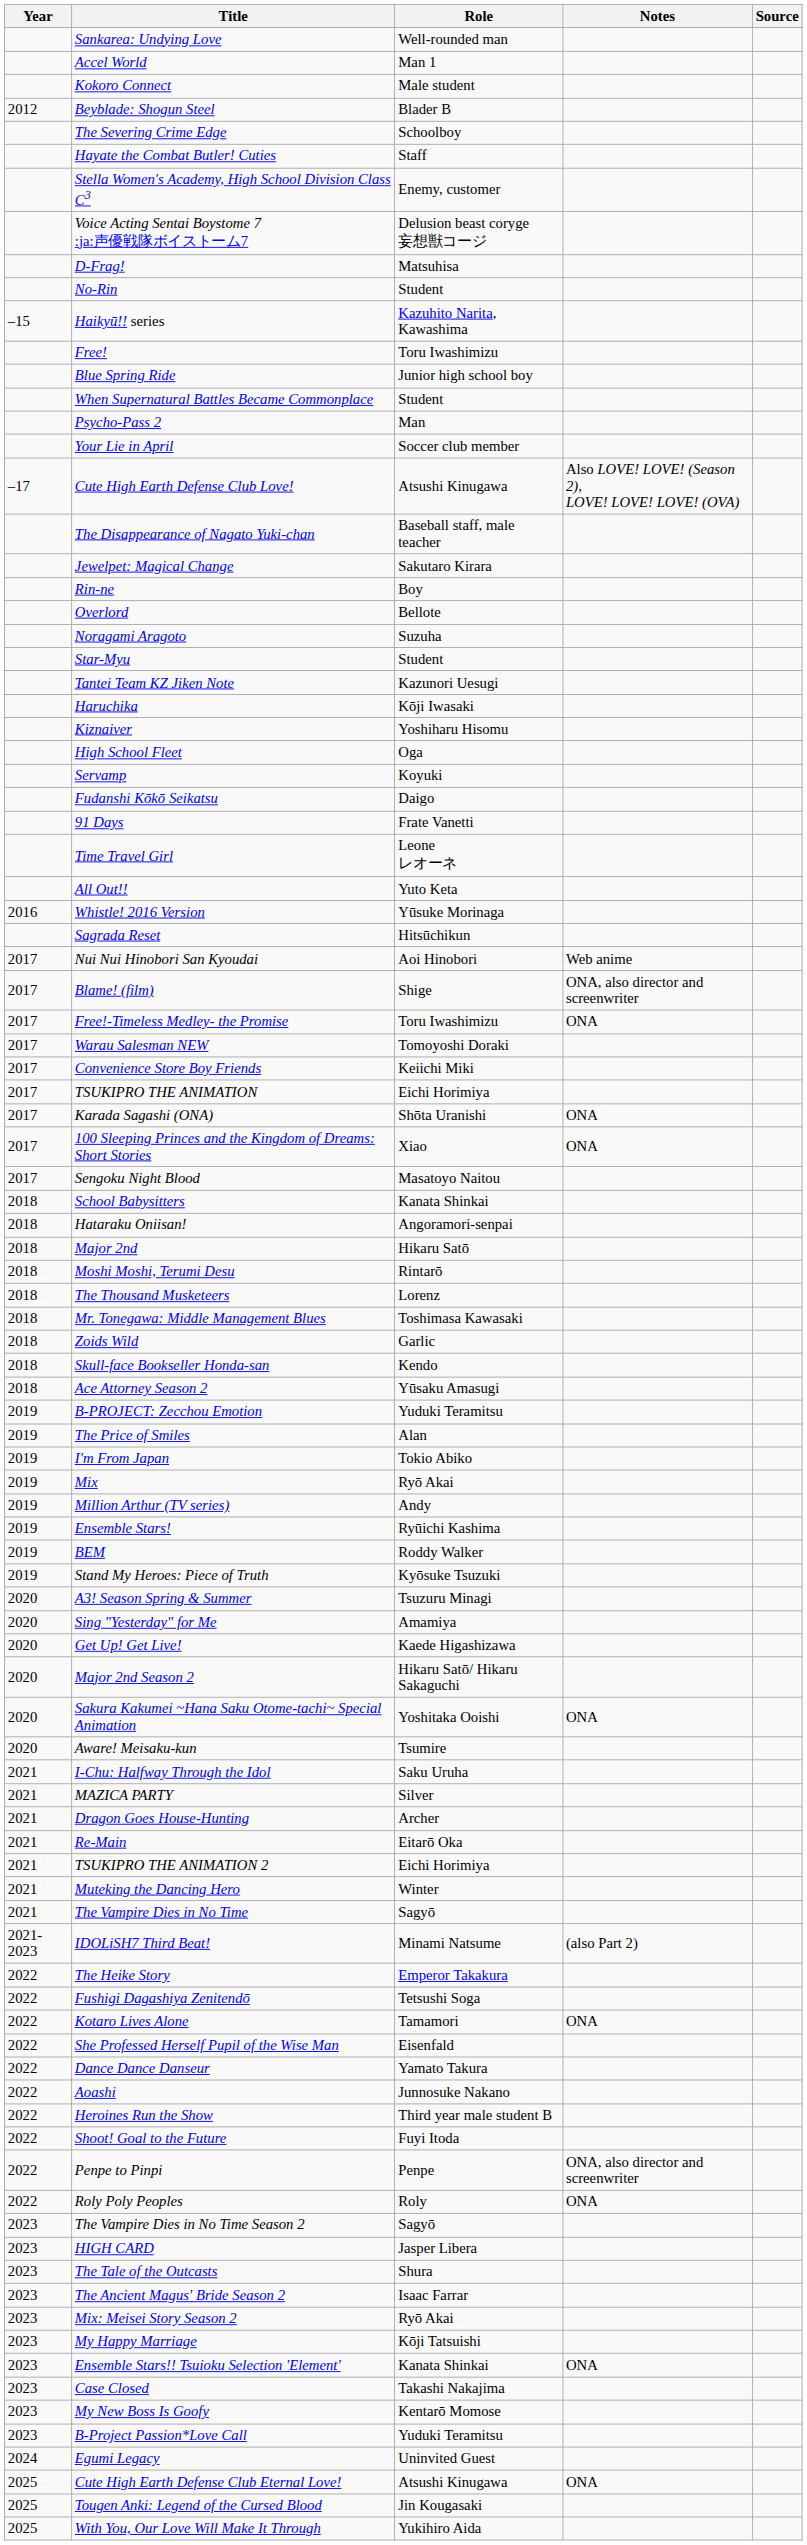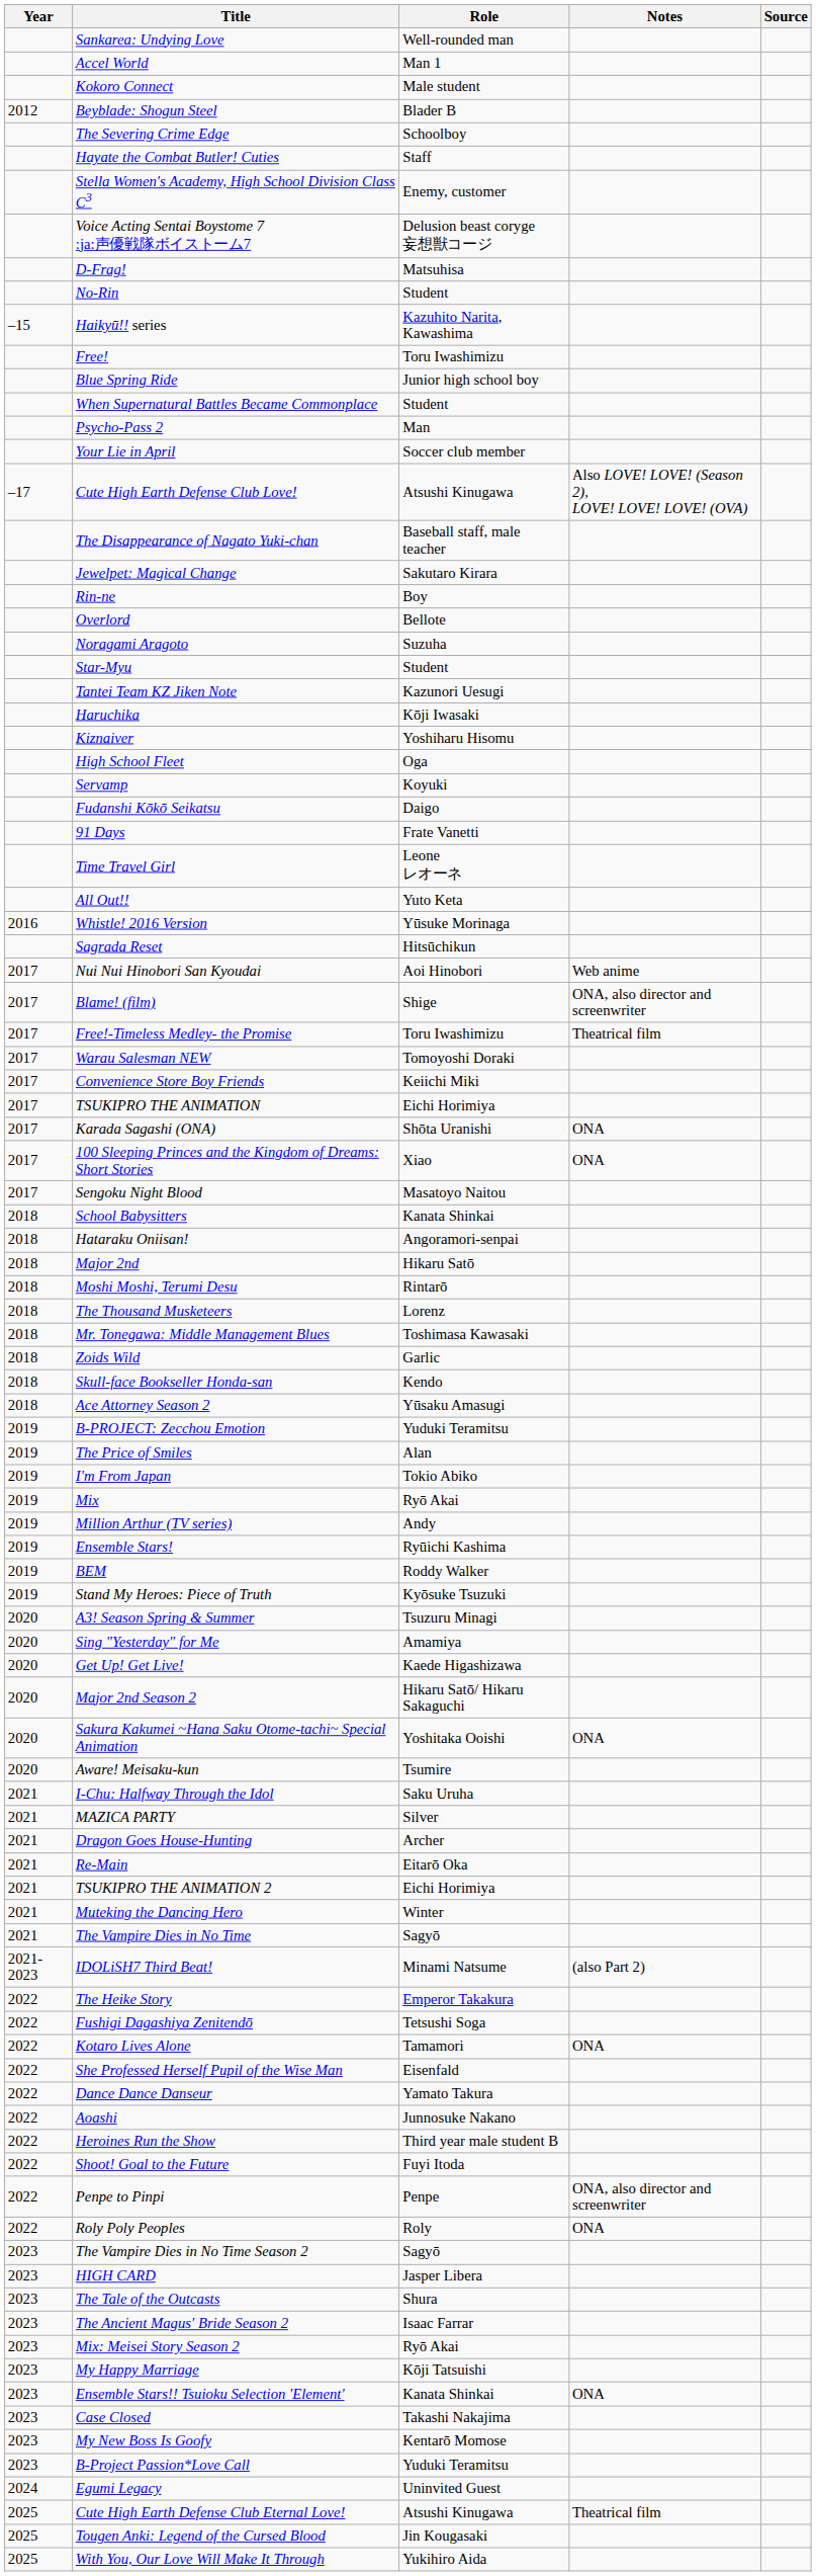Free!-Timeless Medley- the Promise | Notes: ONA -> Theatrical film
Cute High Earth Defense Club Eternal Love! | Notes: ONA -> Theatrical film
